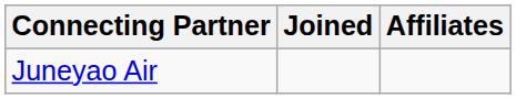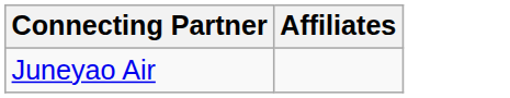- column: Joined
